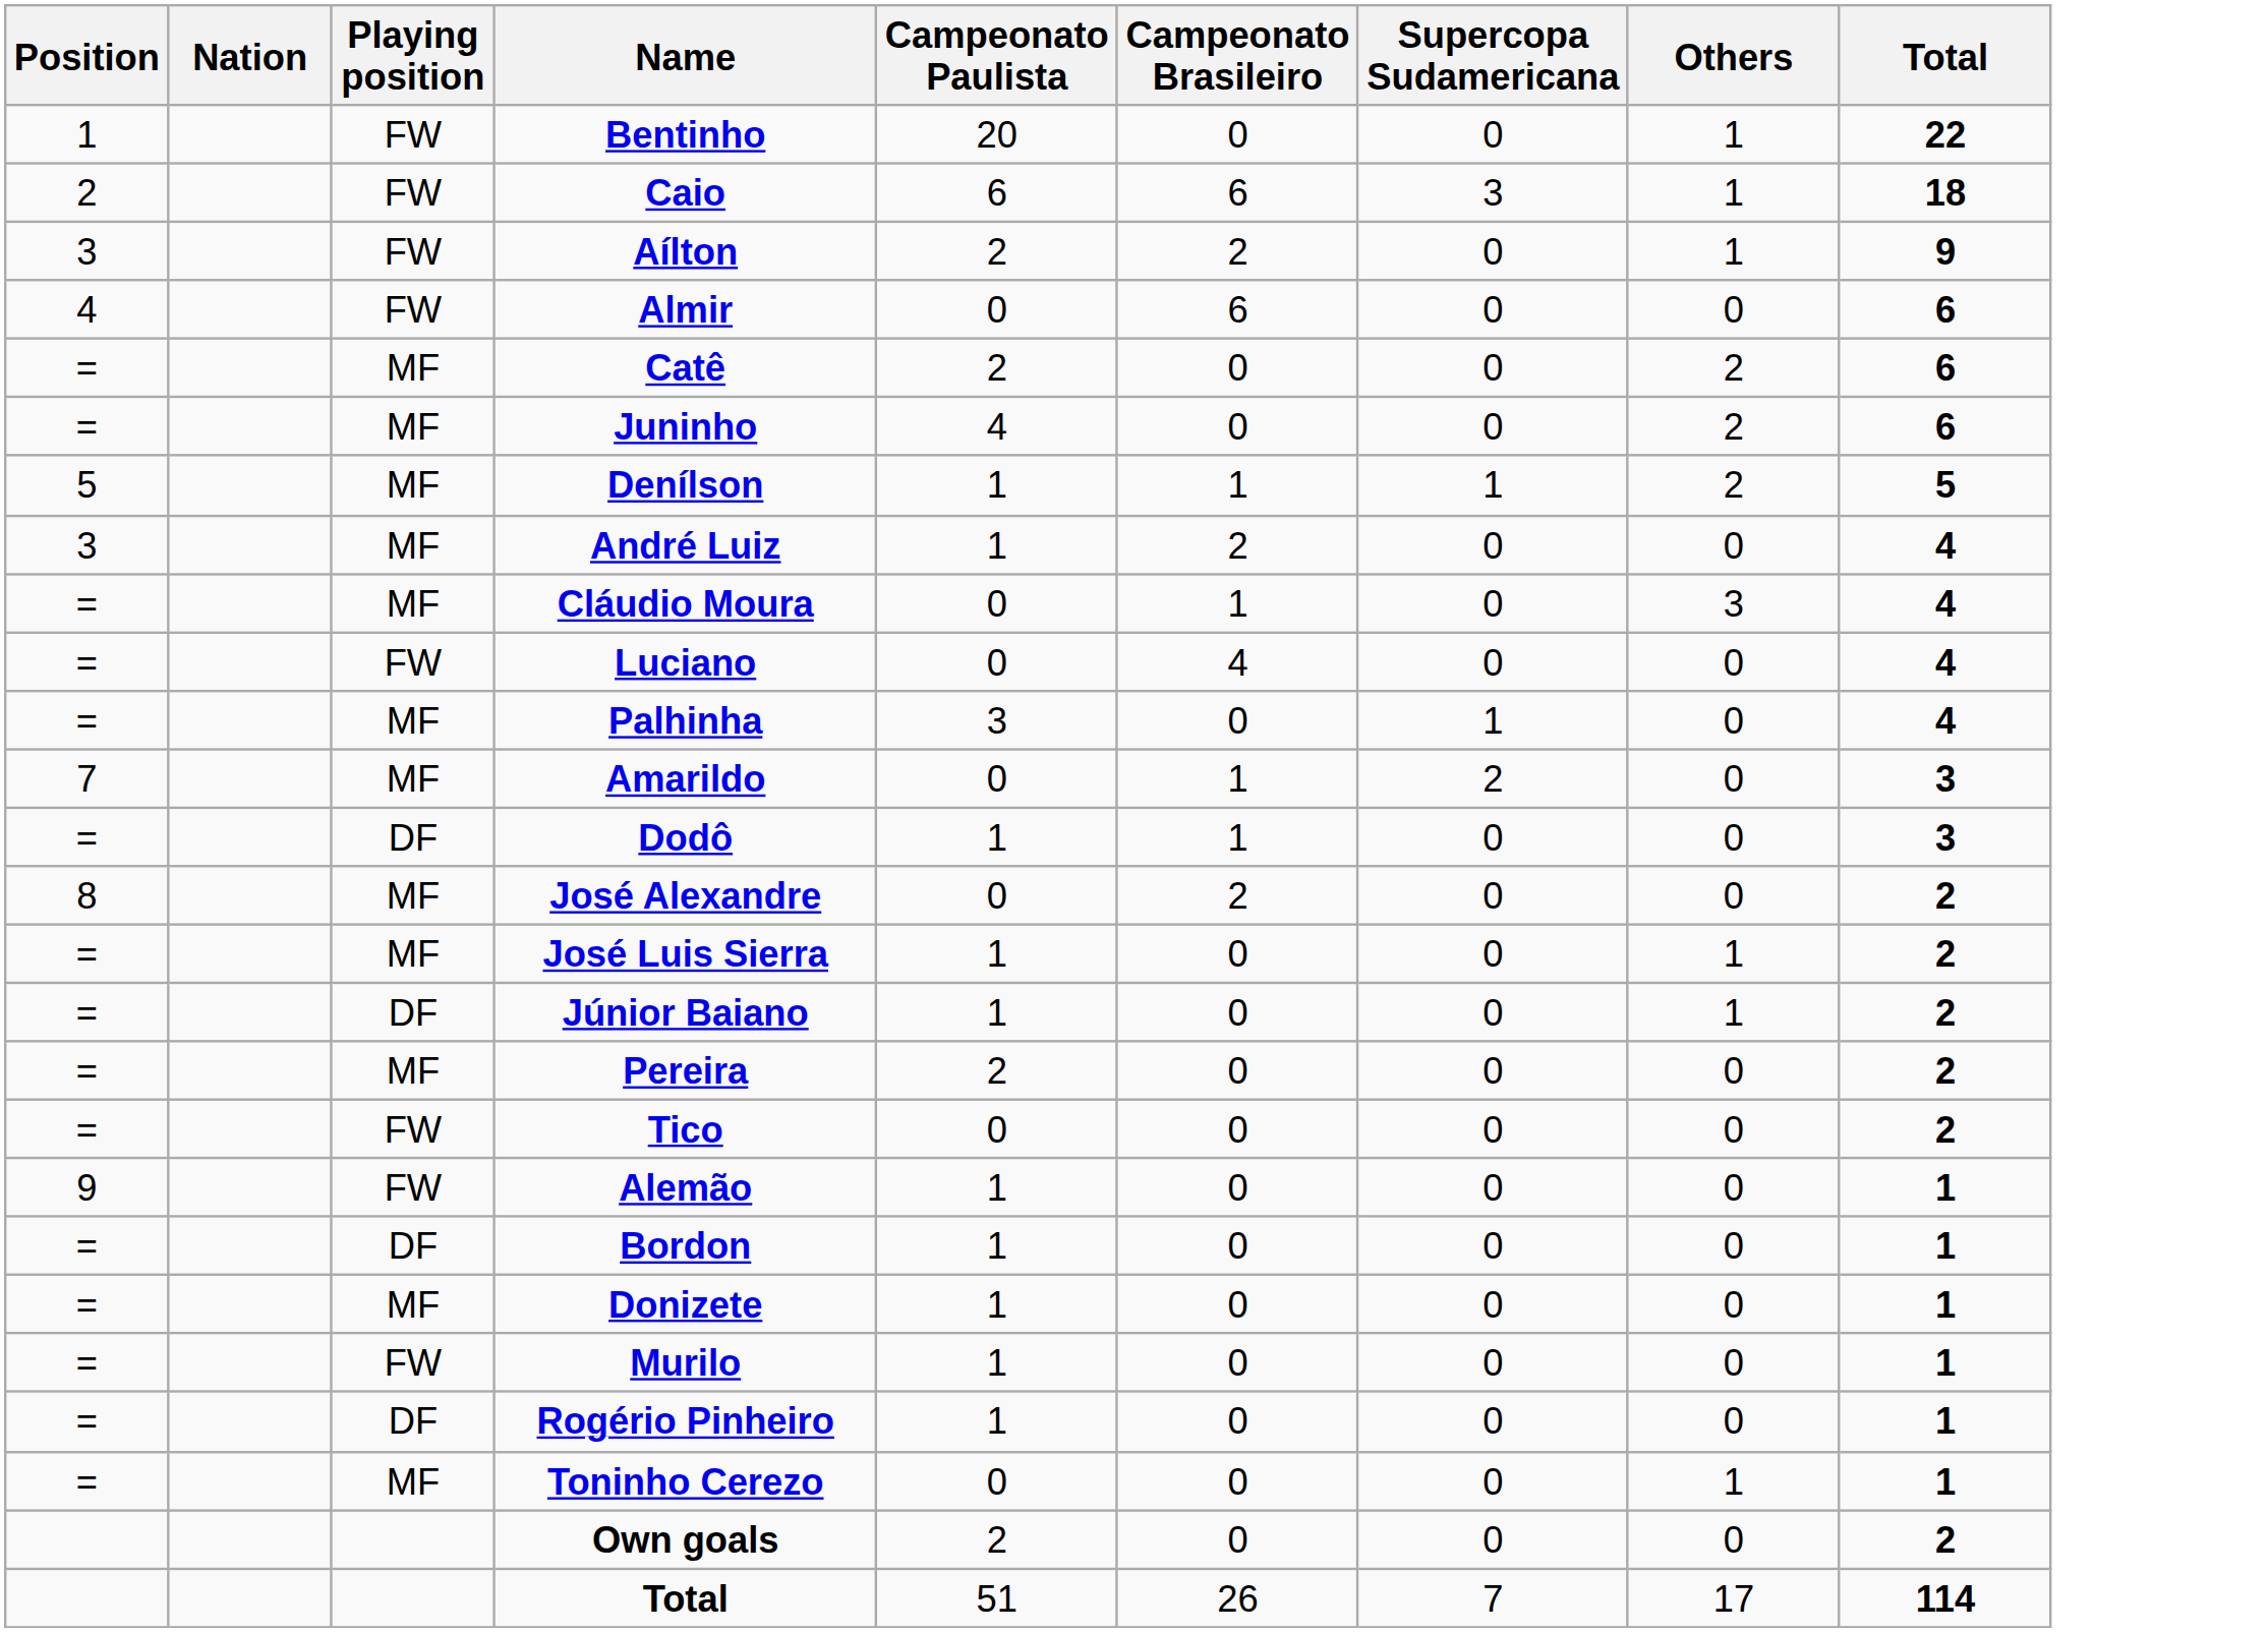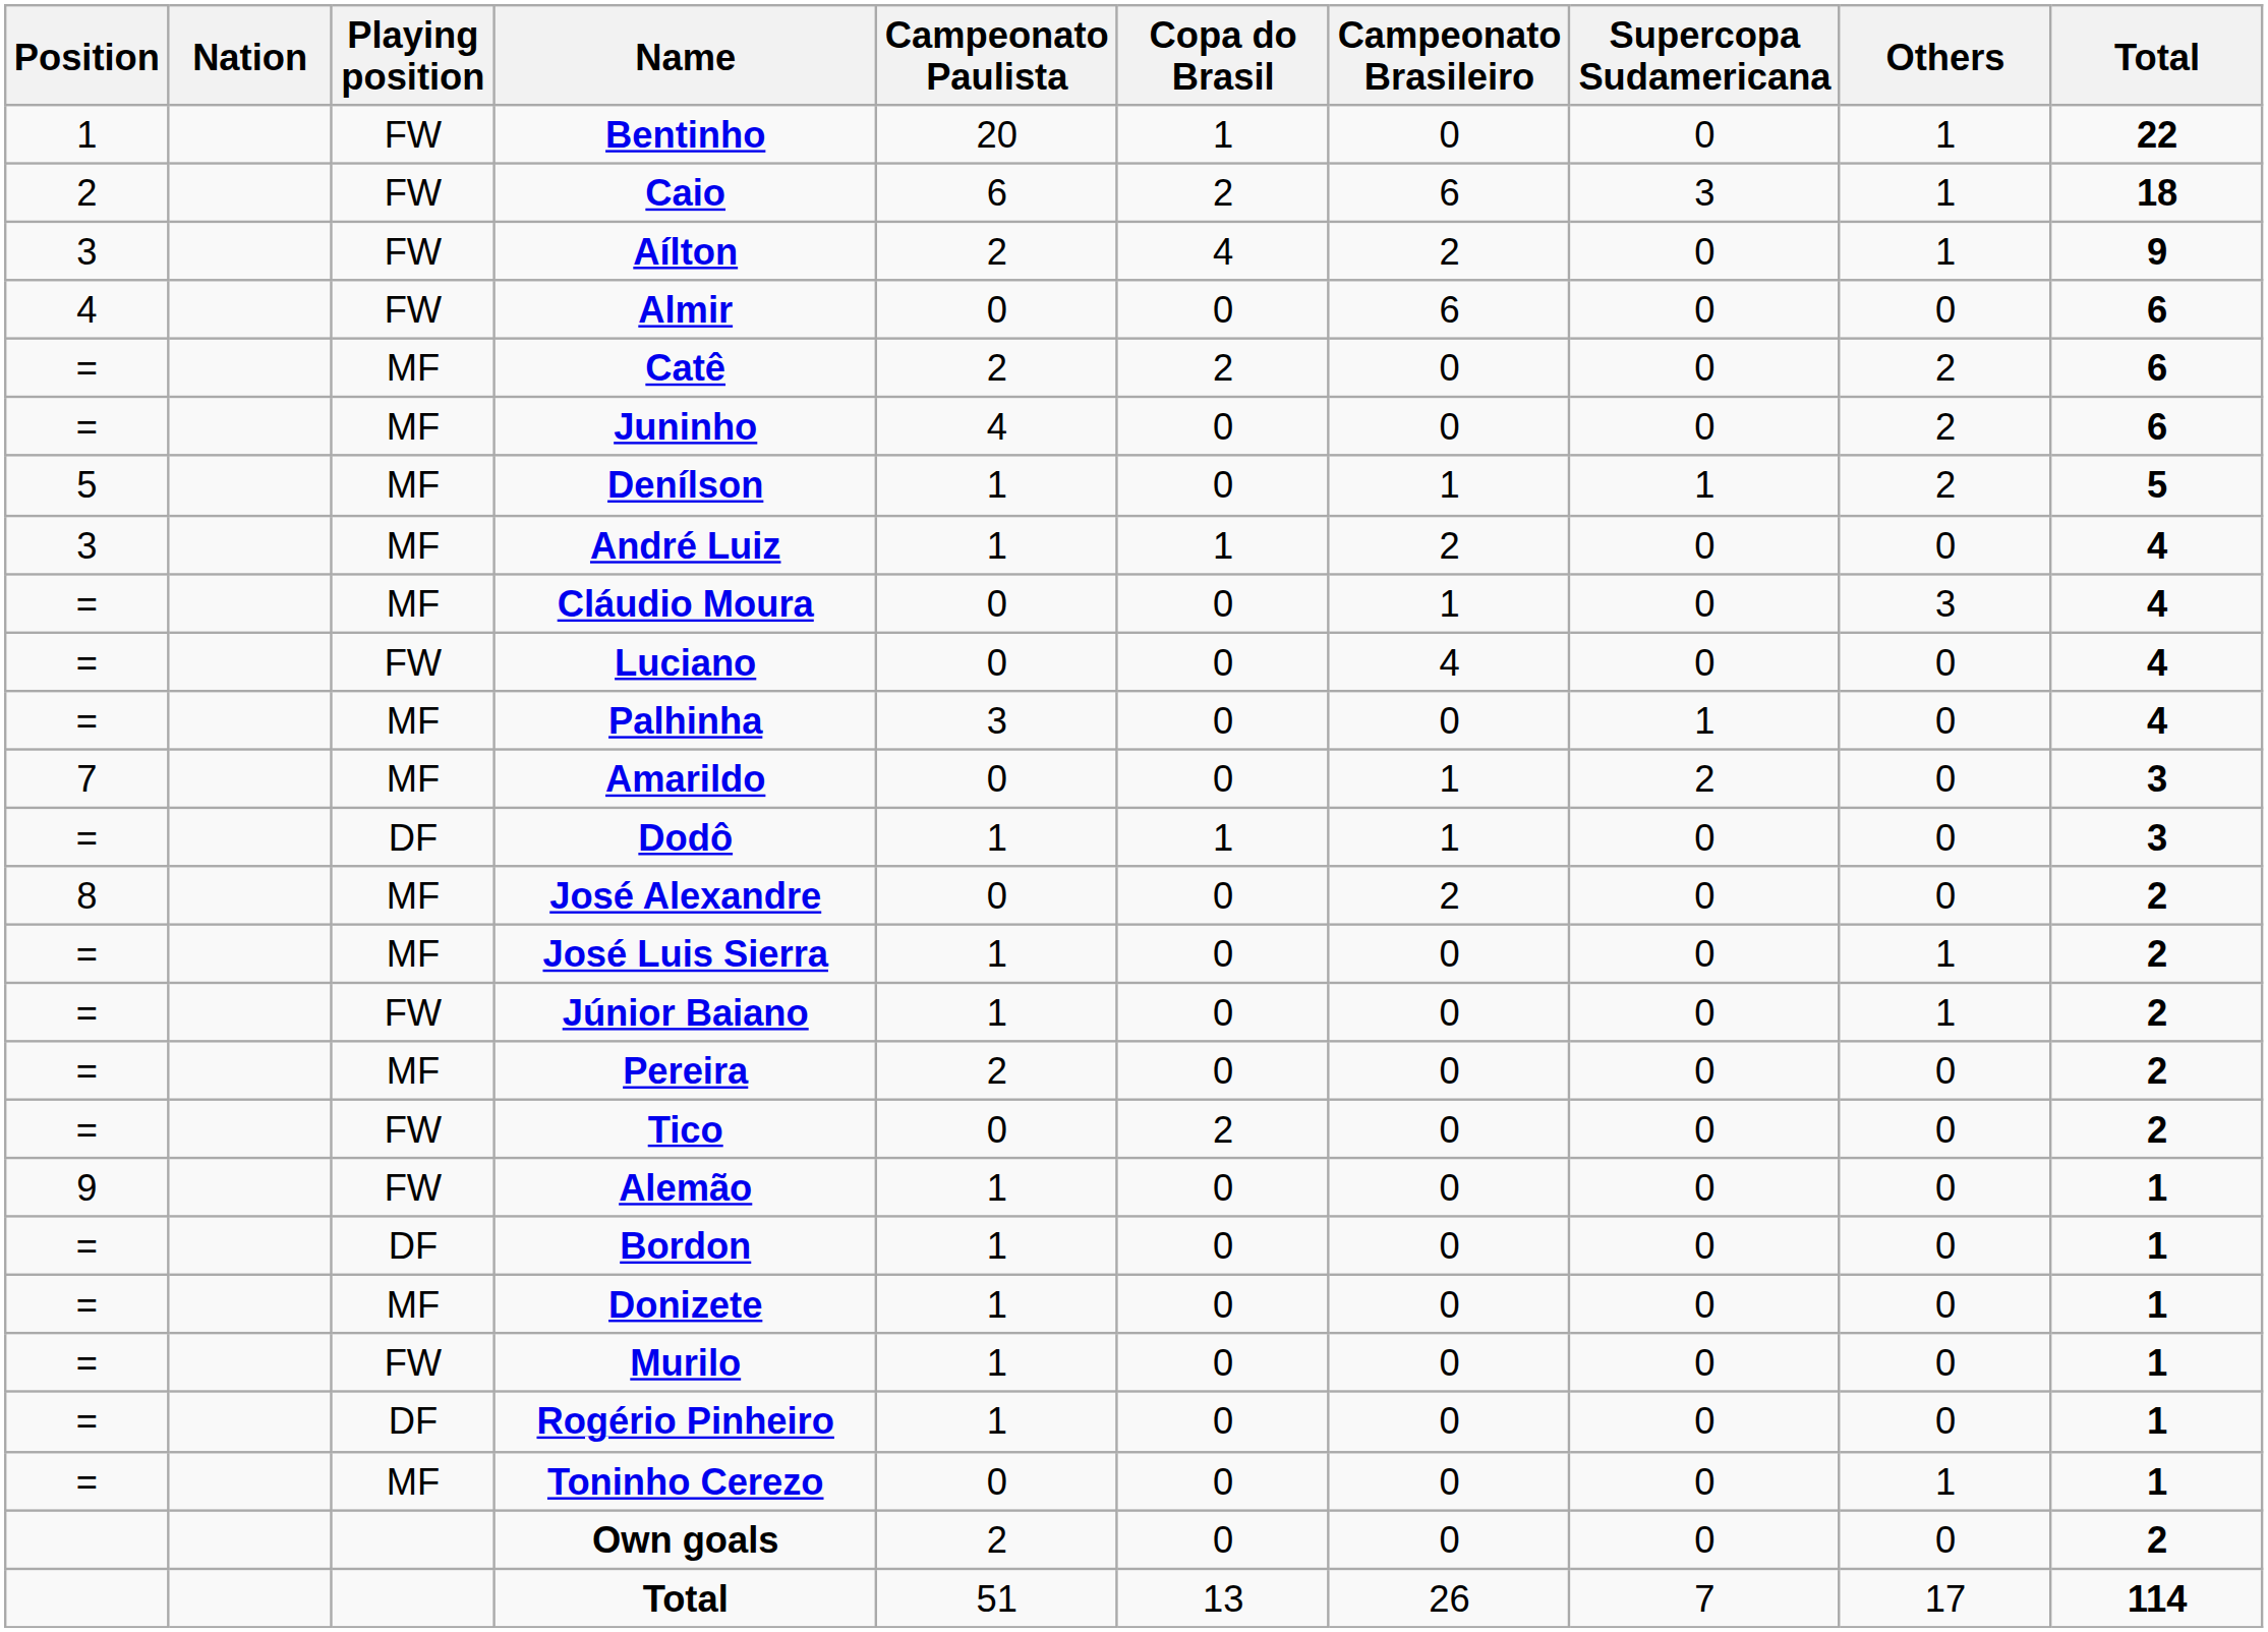+ column: Copa do Brasil | 1 | 2 | 4 | 0 | 2 | 0 | 0 | 1 | 0 | 0 | 0 | 0 | 1 | 0 | 0 | 0 | 0 | 2 | 0 | 0 | 0 | 0 | 0 | 0 | 0 | 13
Júnior Baiano | Playing position: DF -> FW
